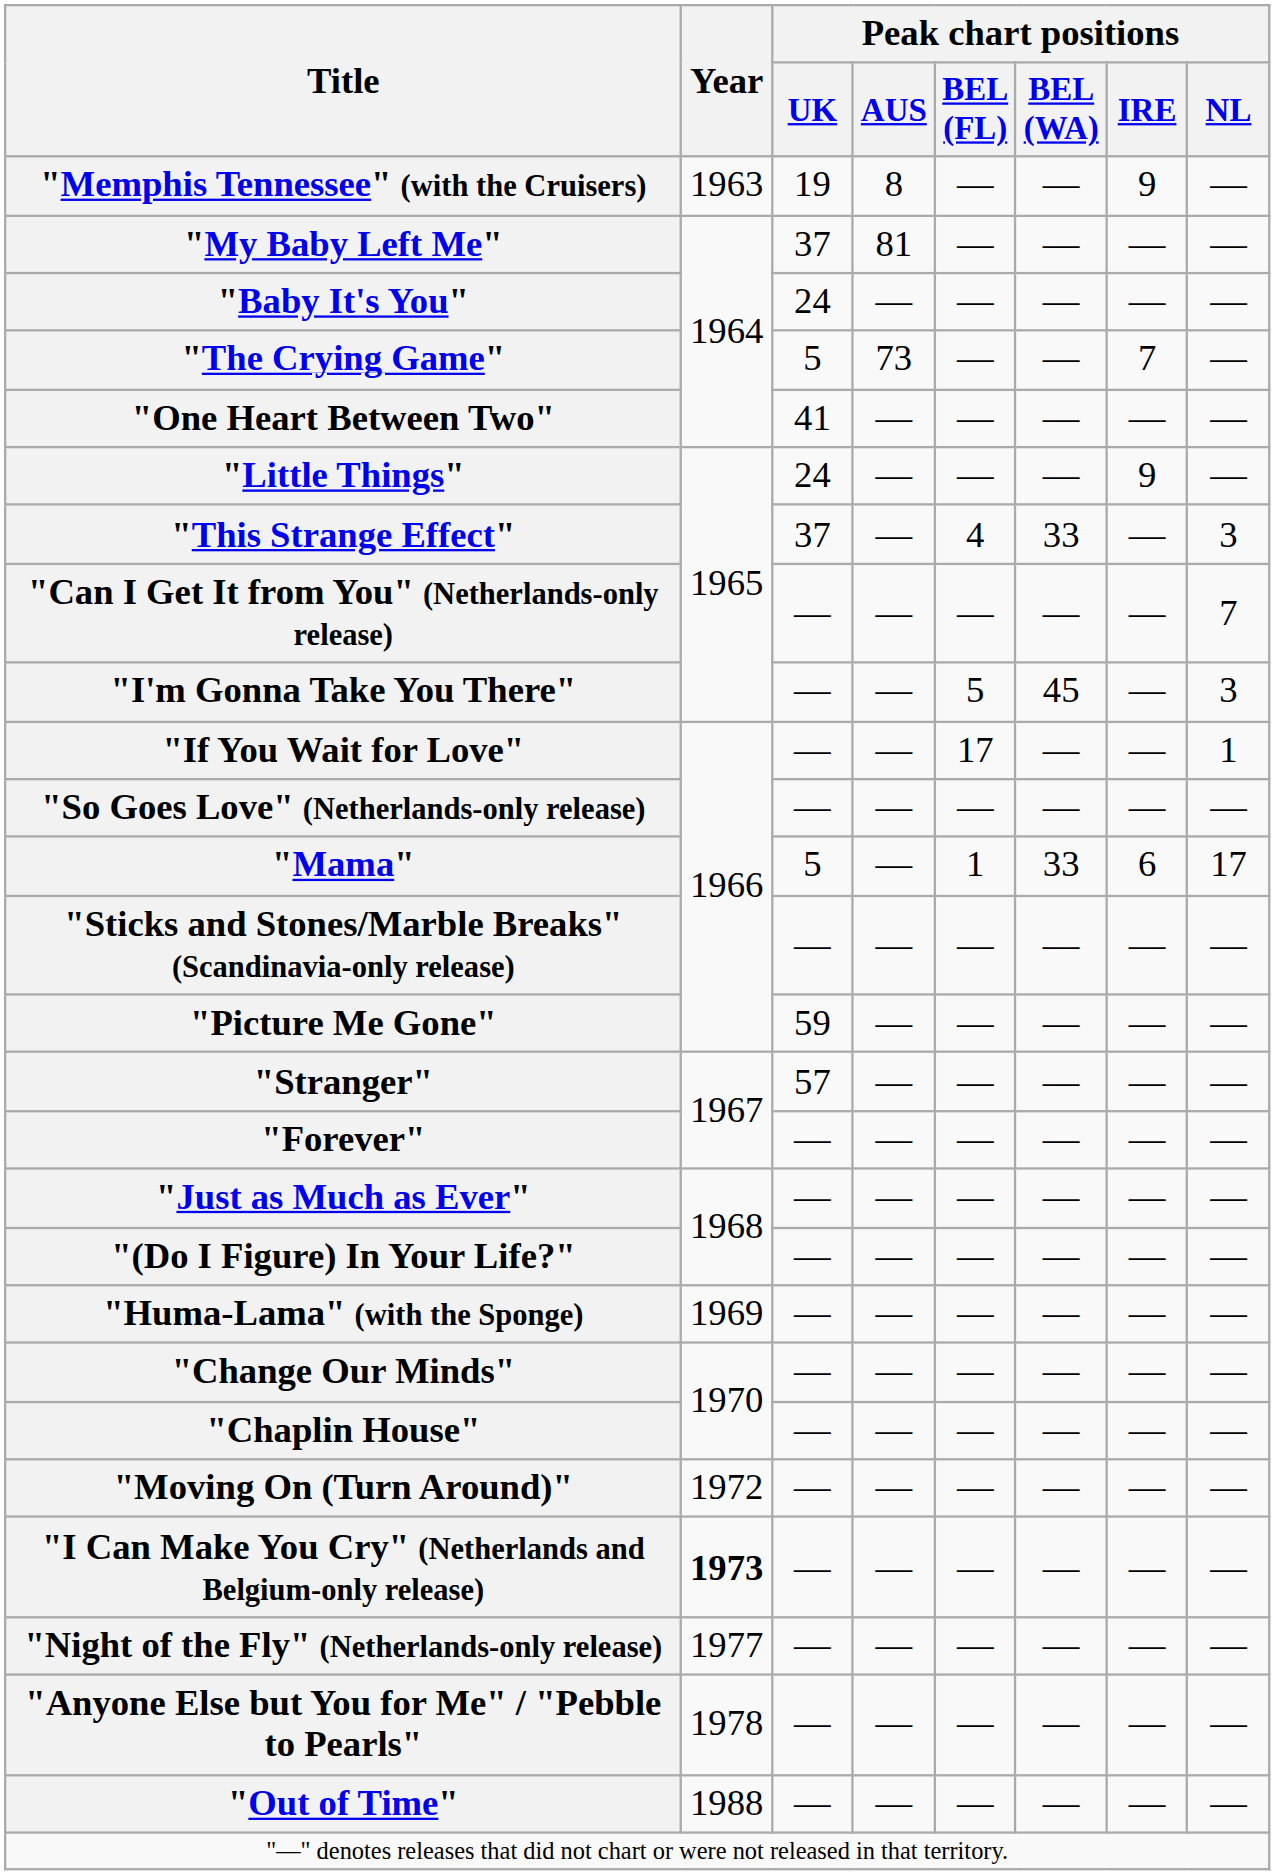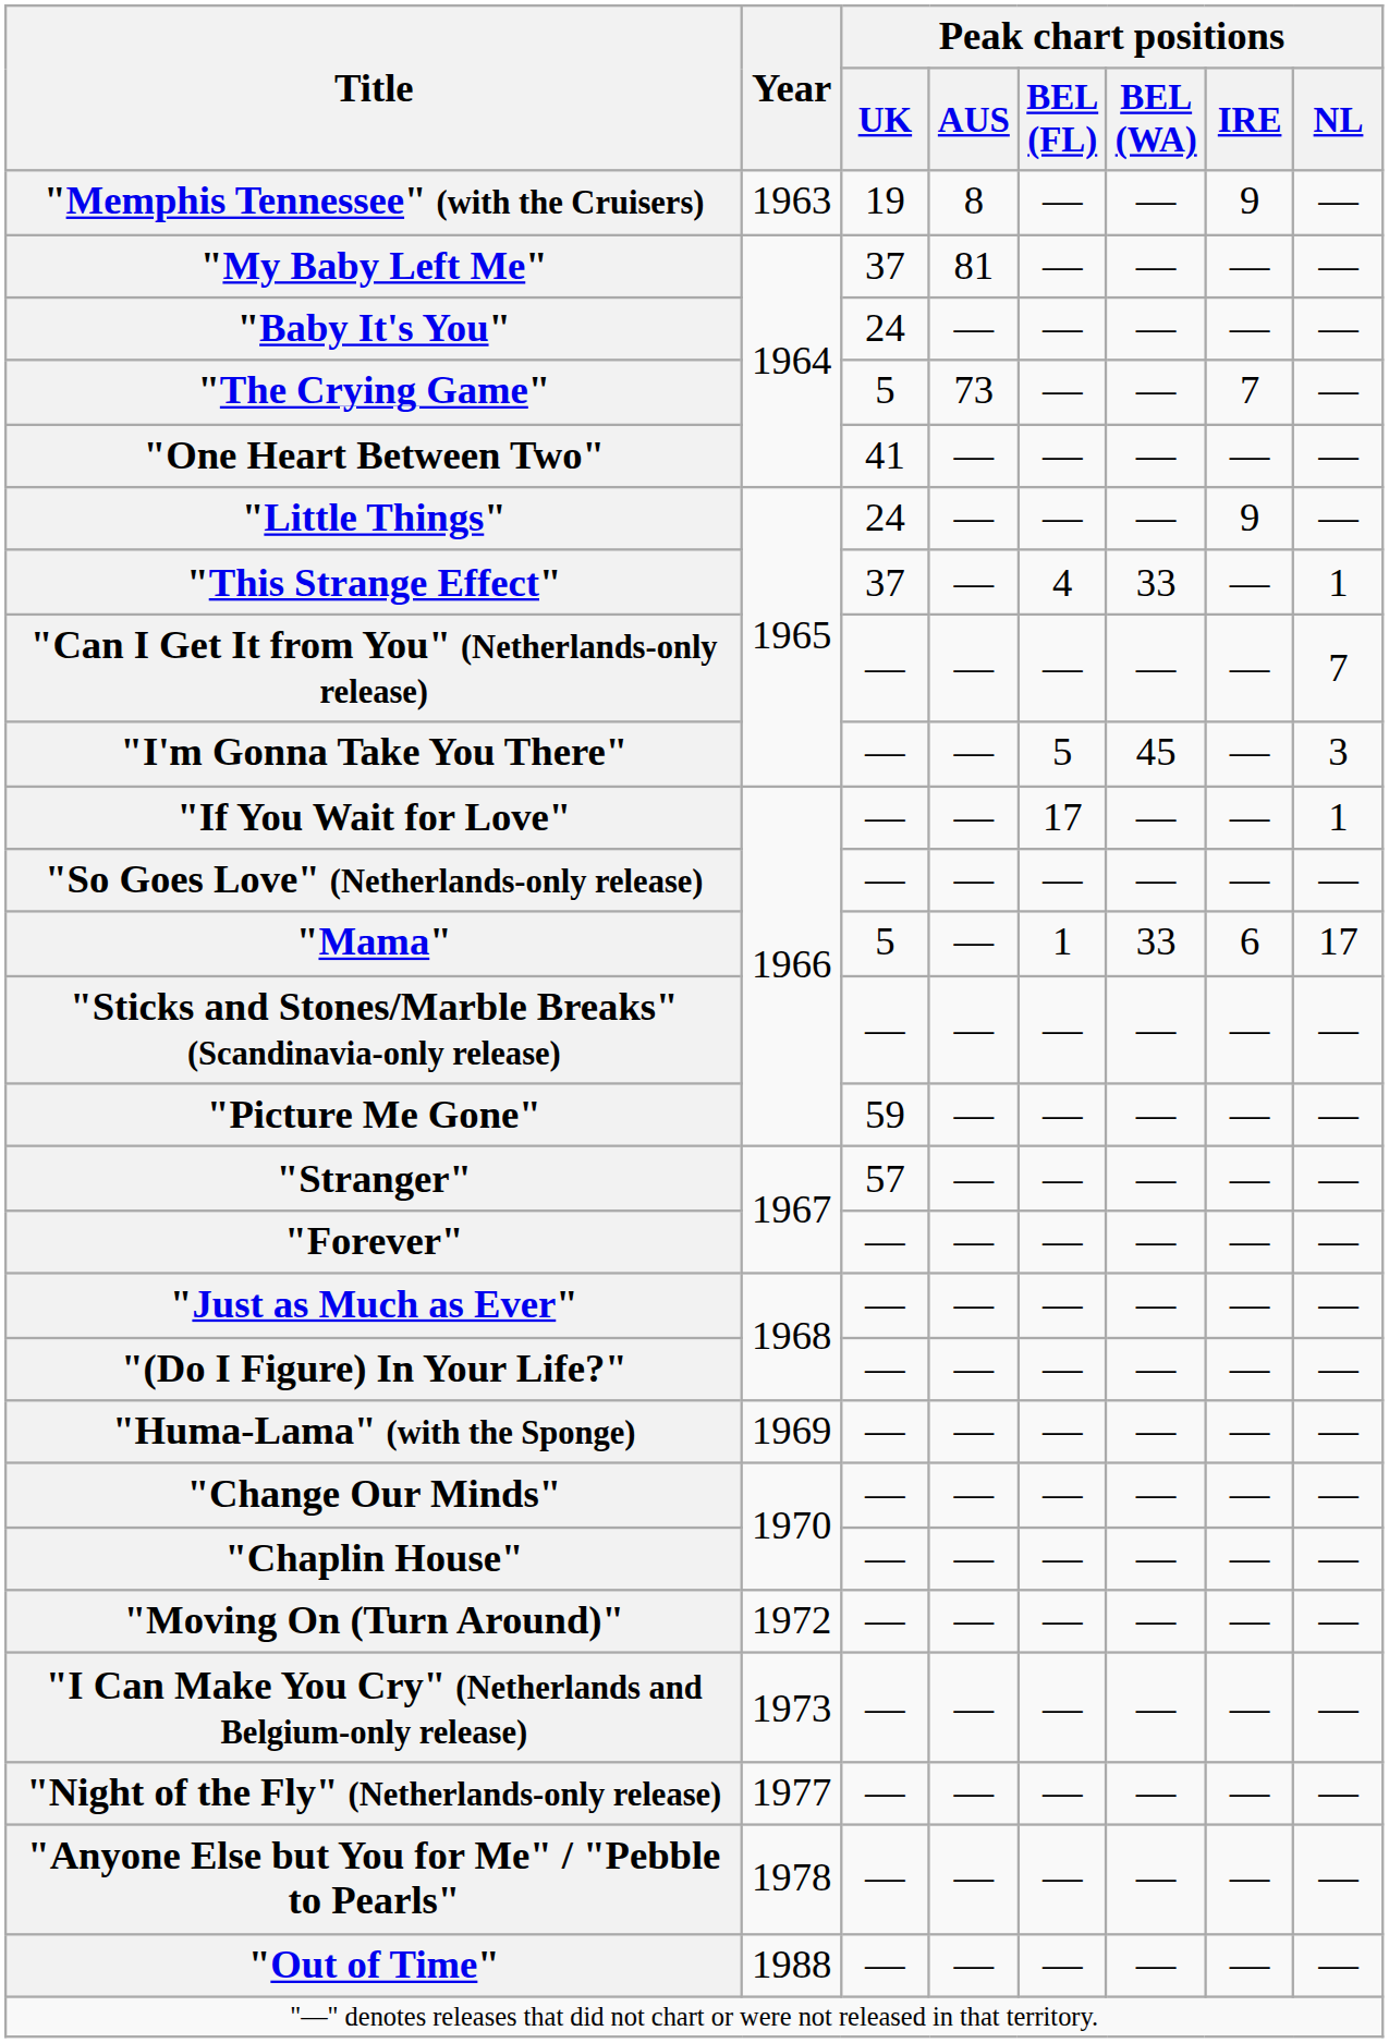"This Strange Effect" | Peak chart positions / NL: 3 -> 1
"I Can Make You Cry" (Netherlands and Belgium-only release) | Year: bold -> normal
